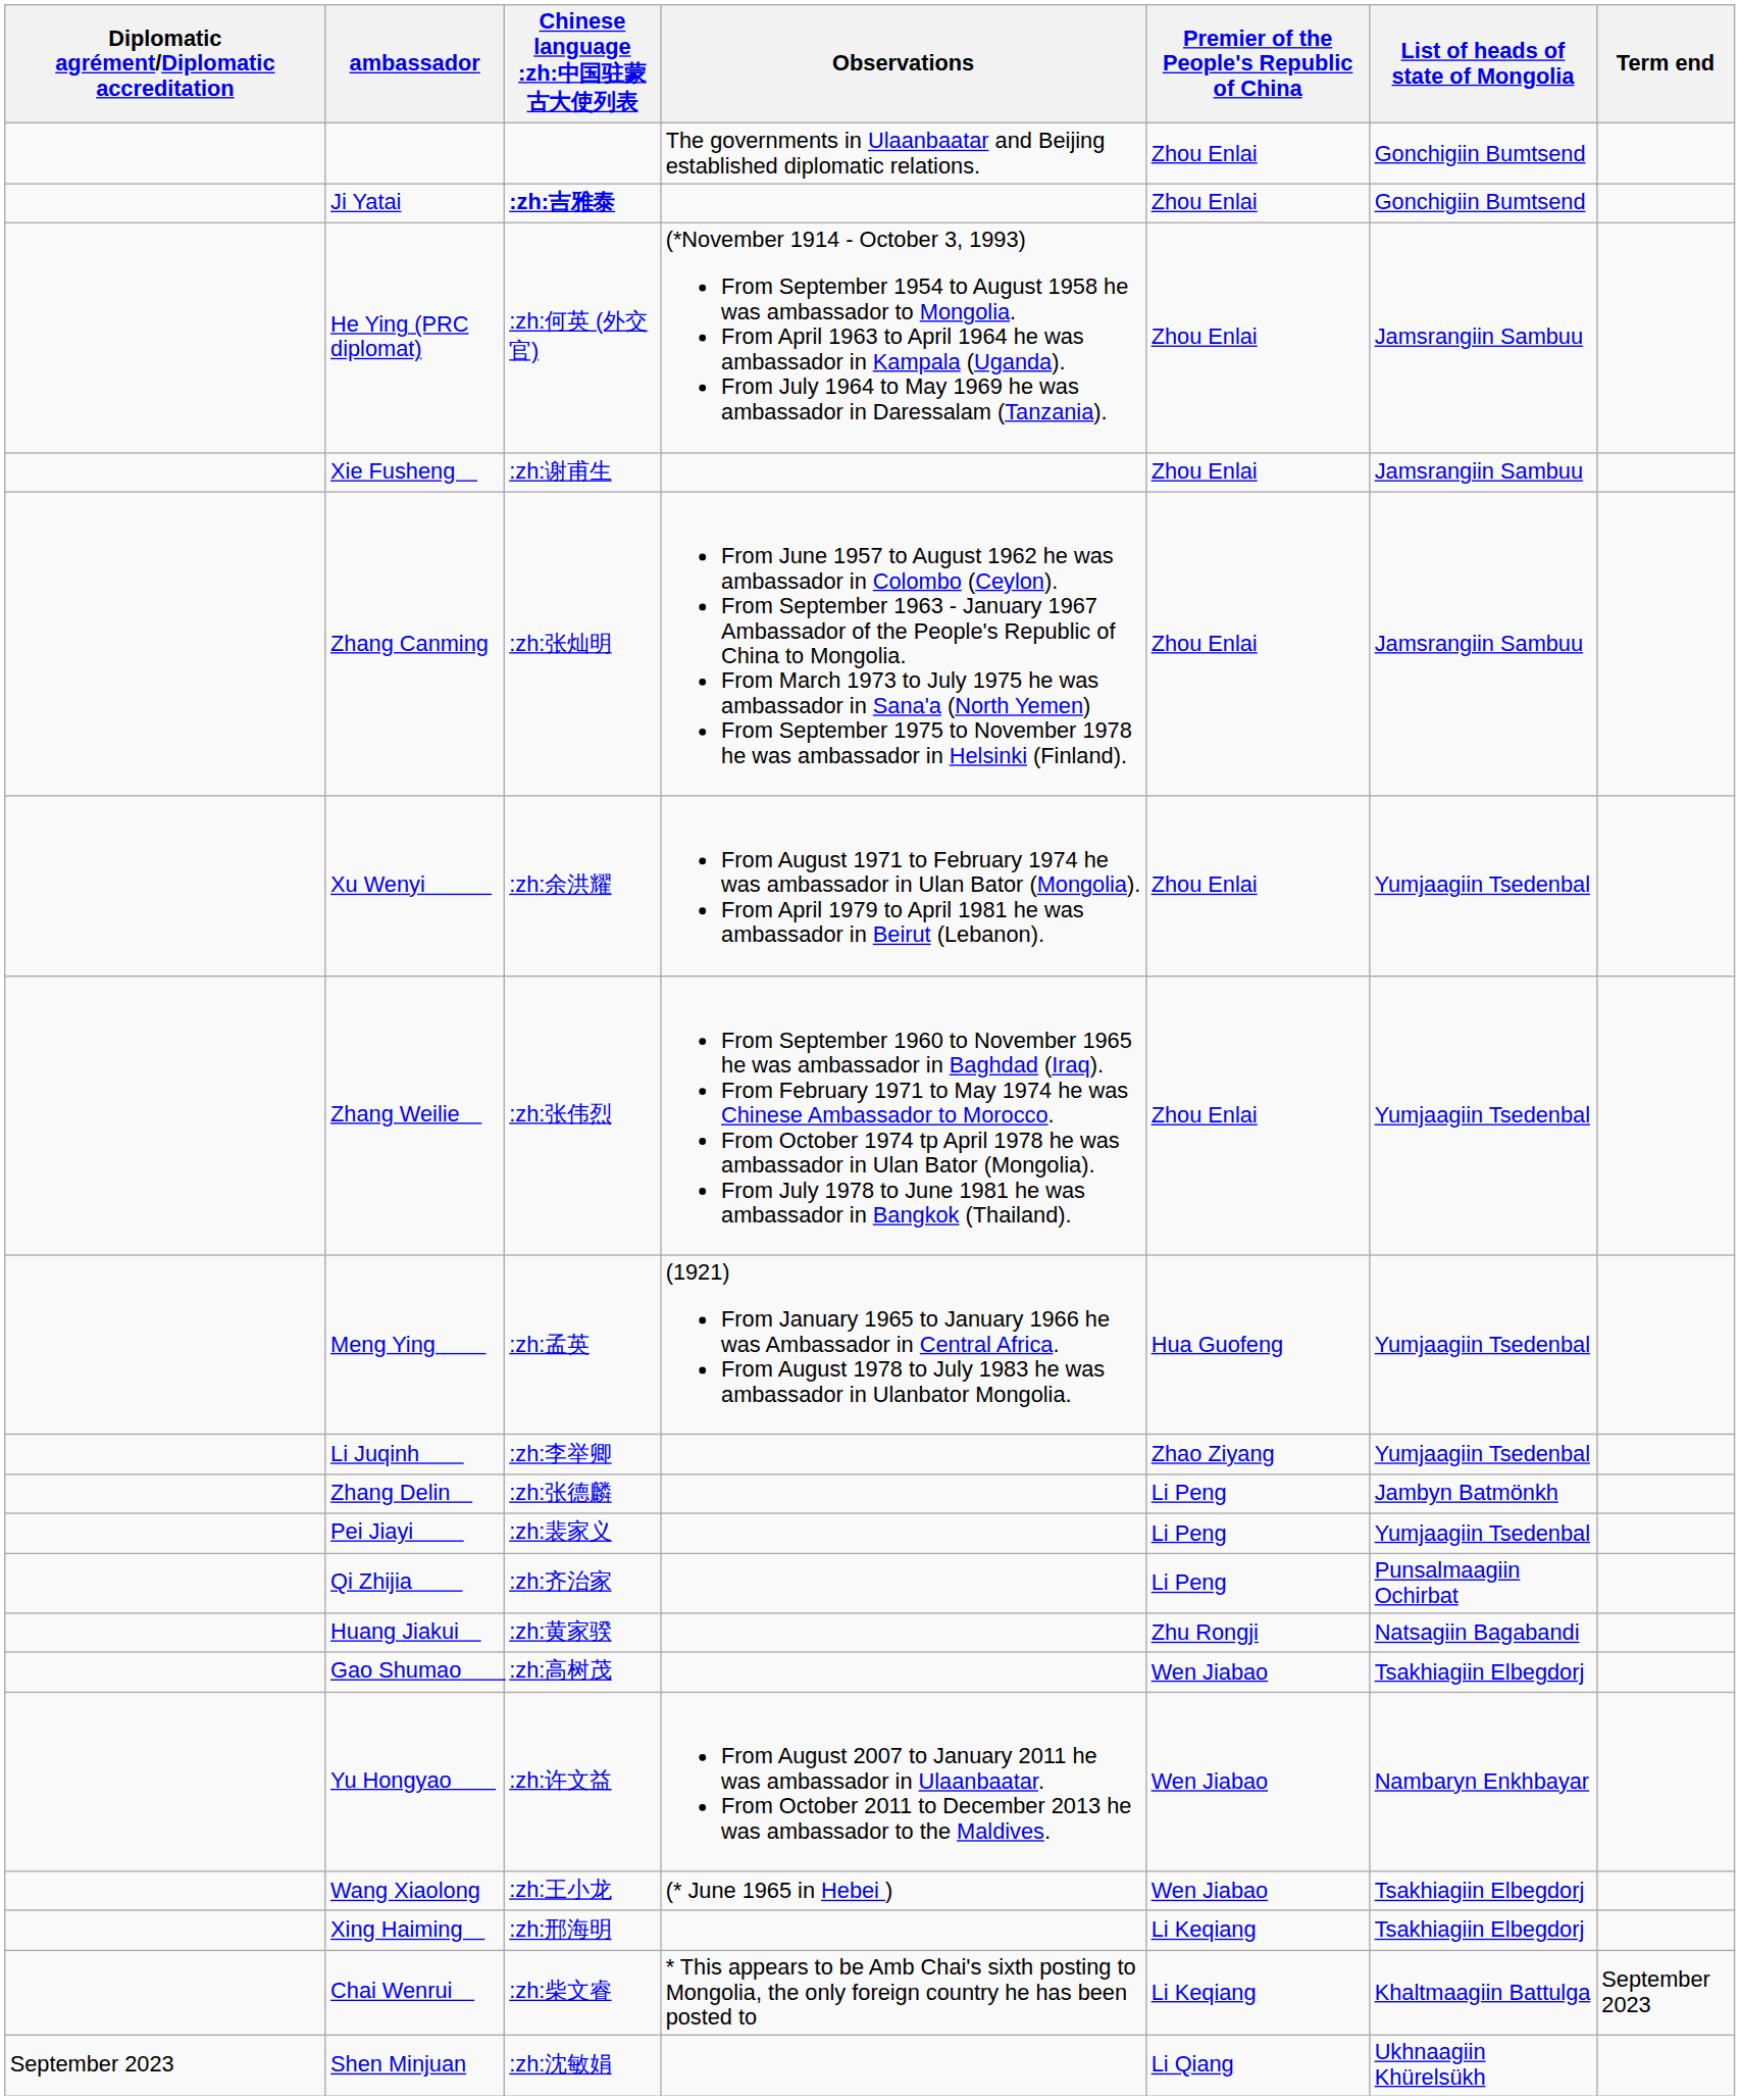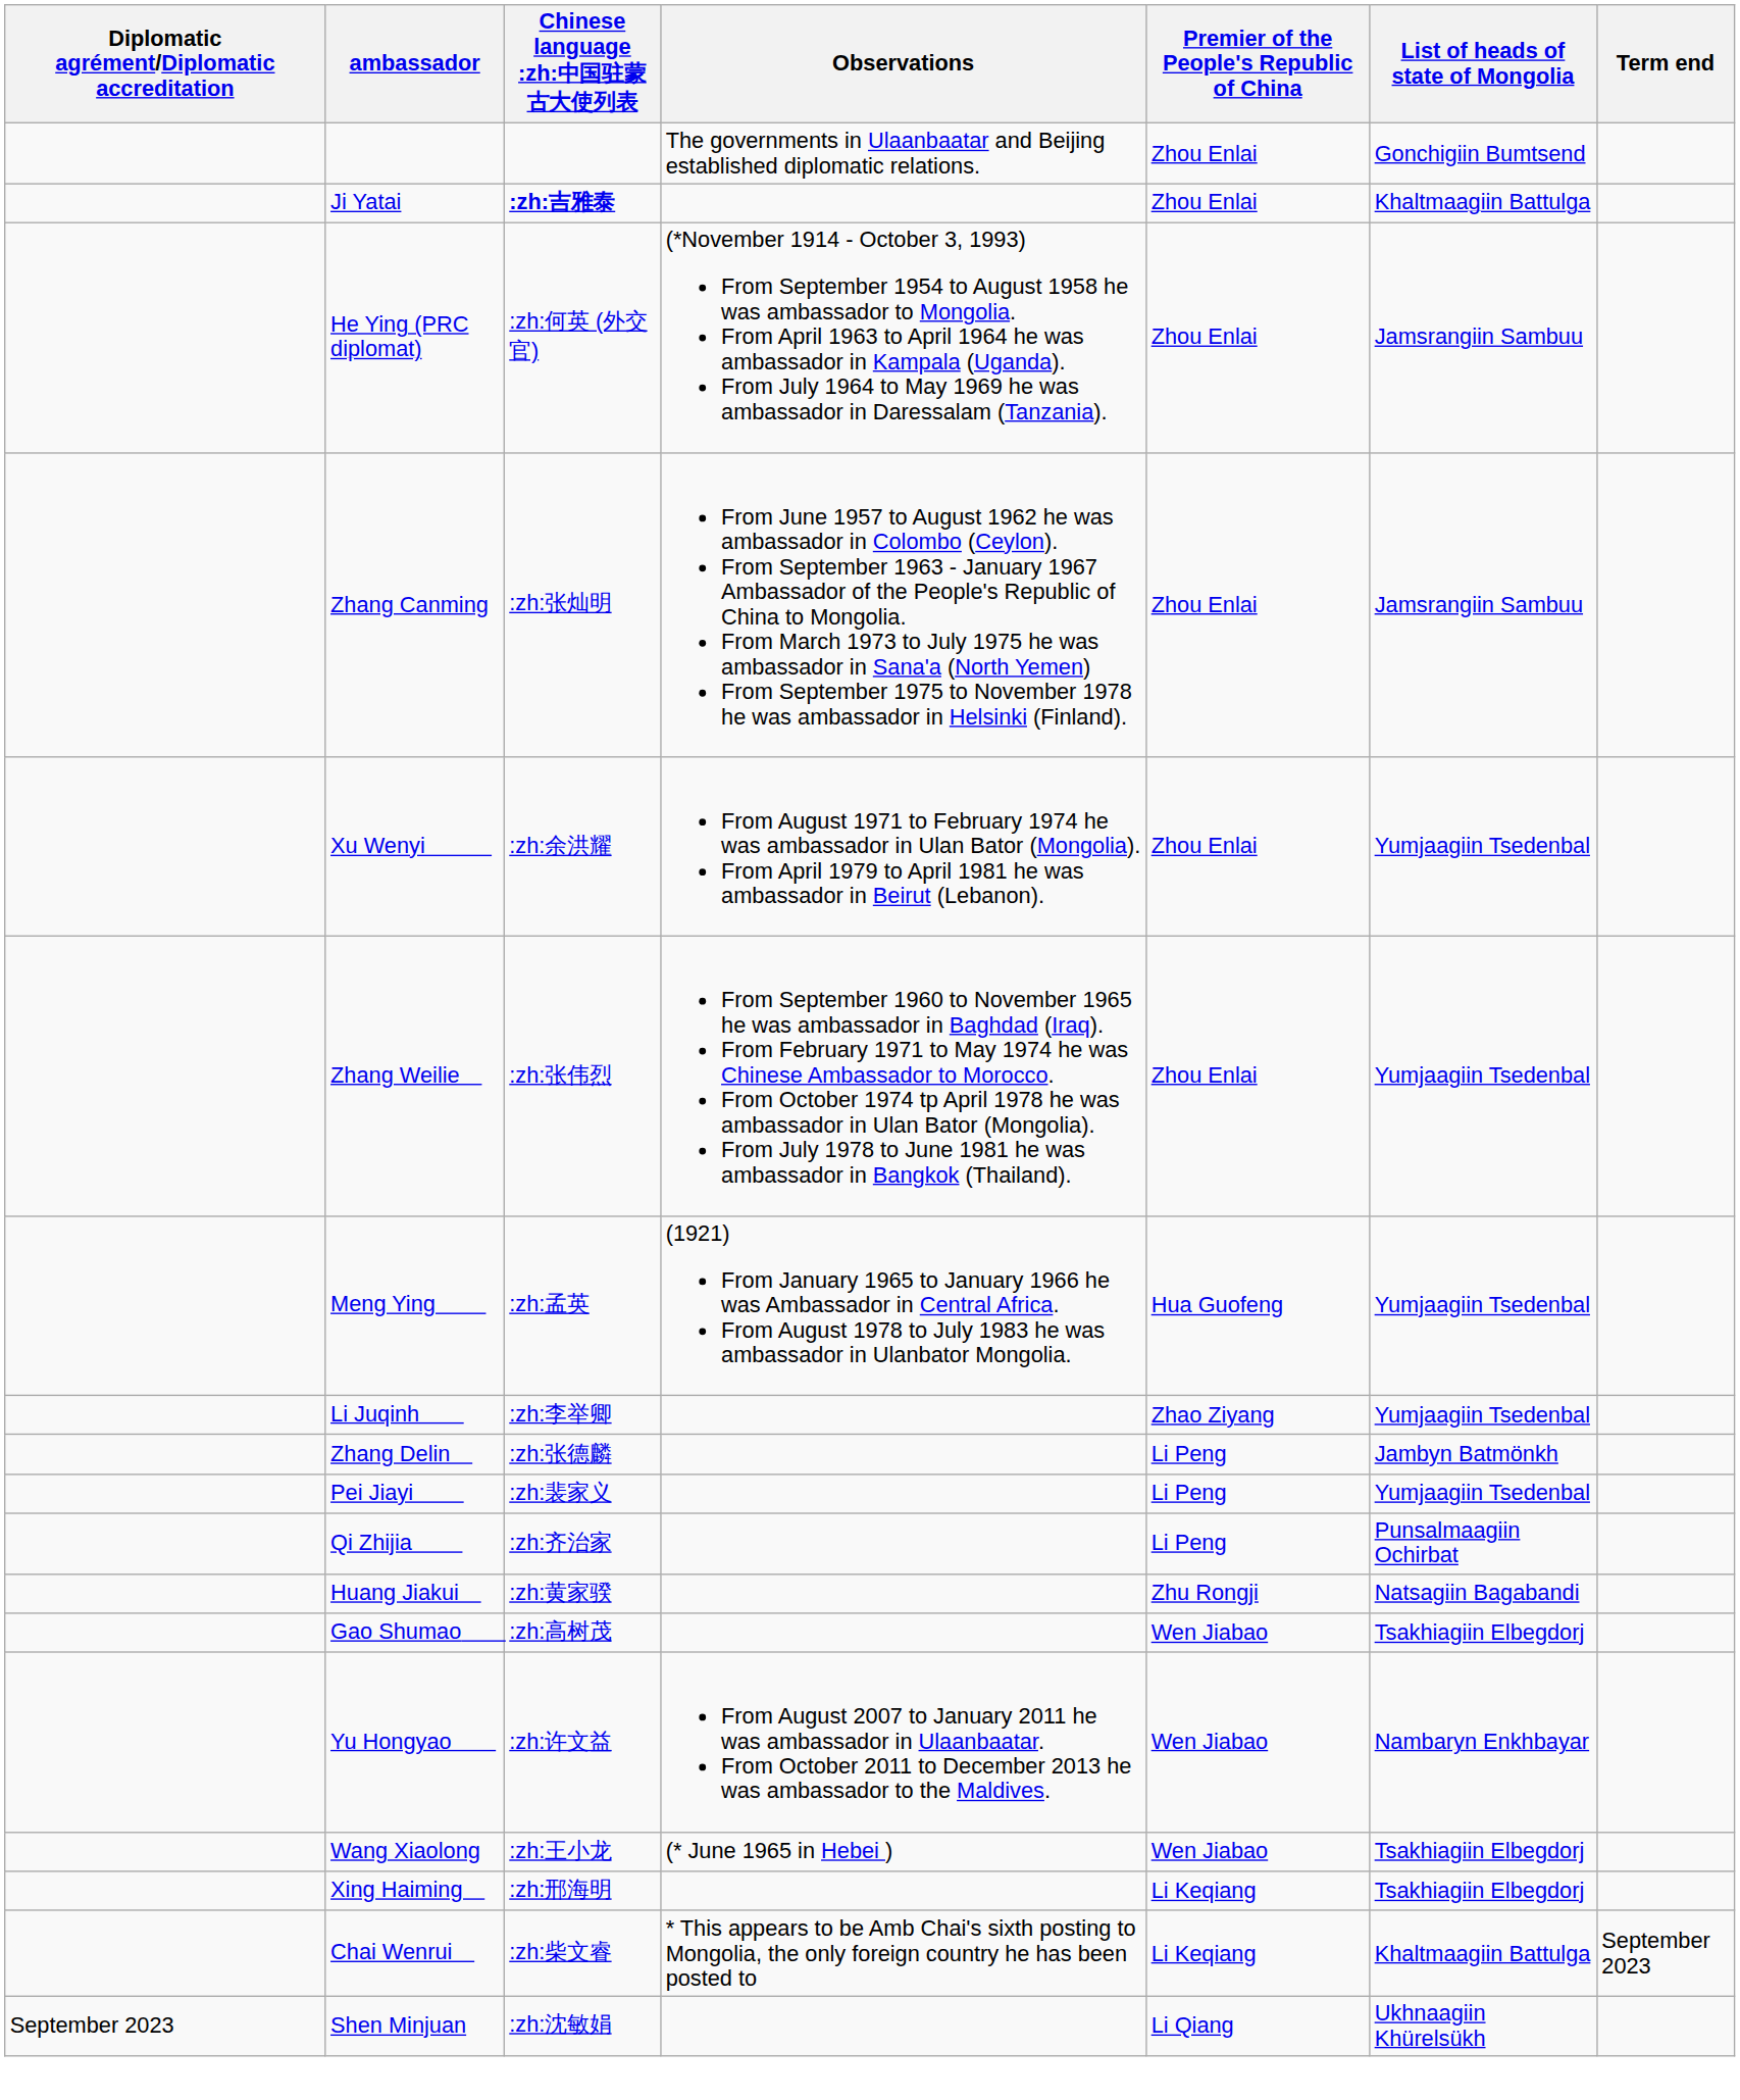Ji Yatai | List of heads of state of Mongolia: Gonchigiin Bumtsend -> Khaltmaagiin Battulga
- row: Xie Fusheng | :zh:谢甫生 | Zhou Enlai | Jamsrangiin Sambuu
